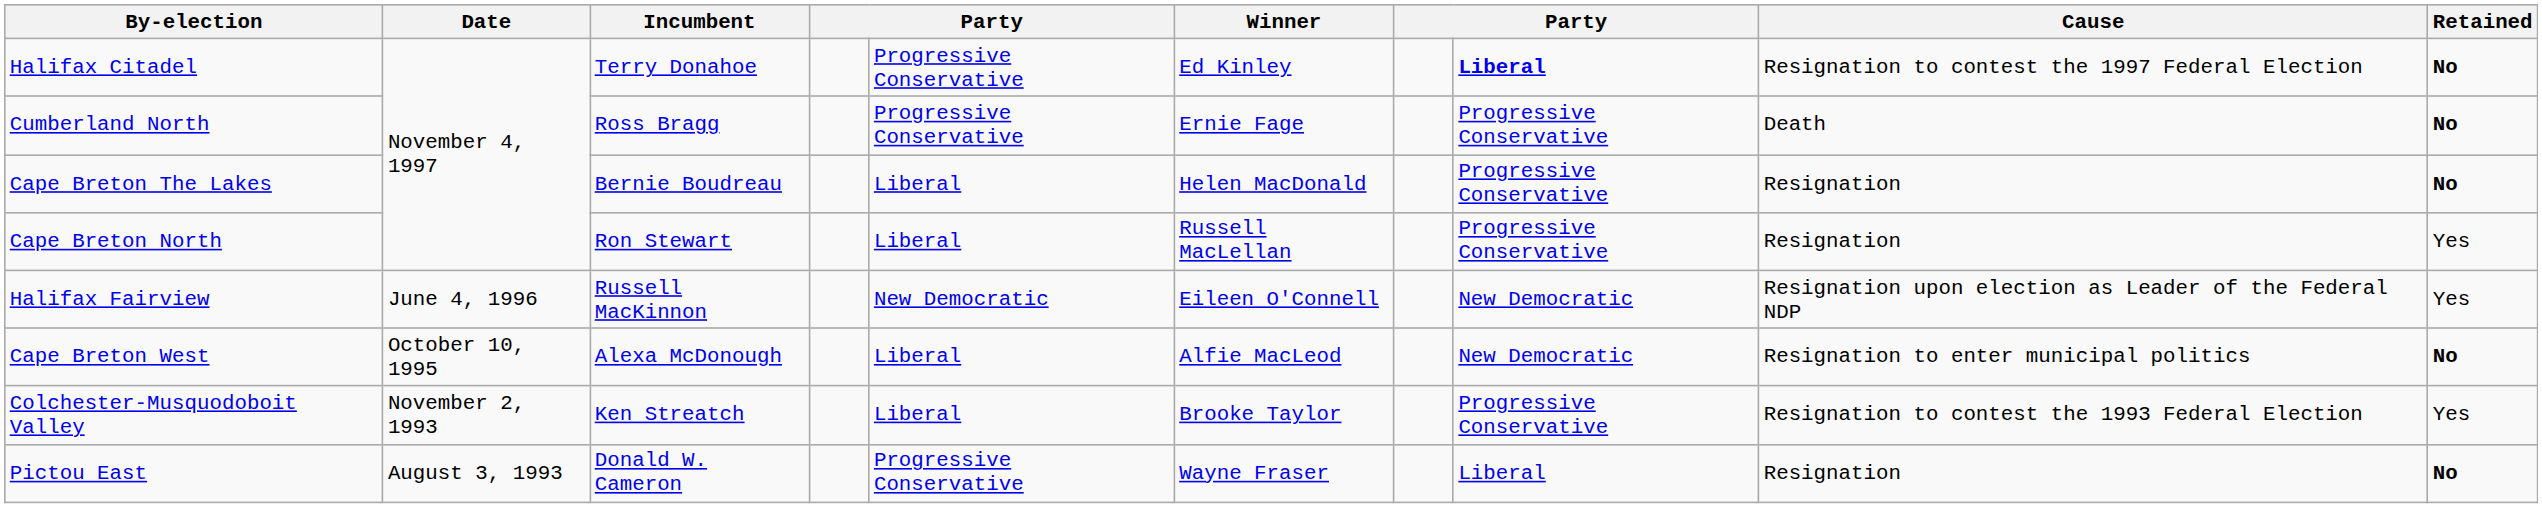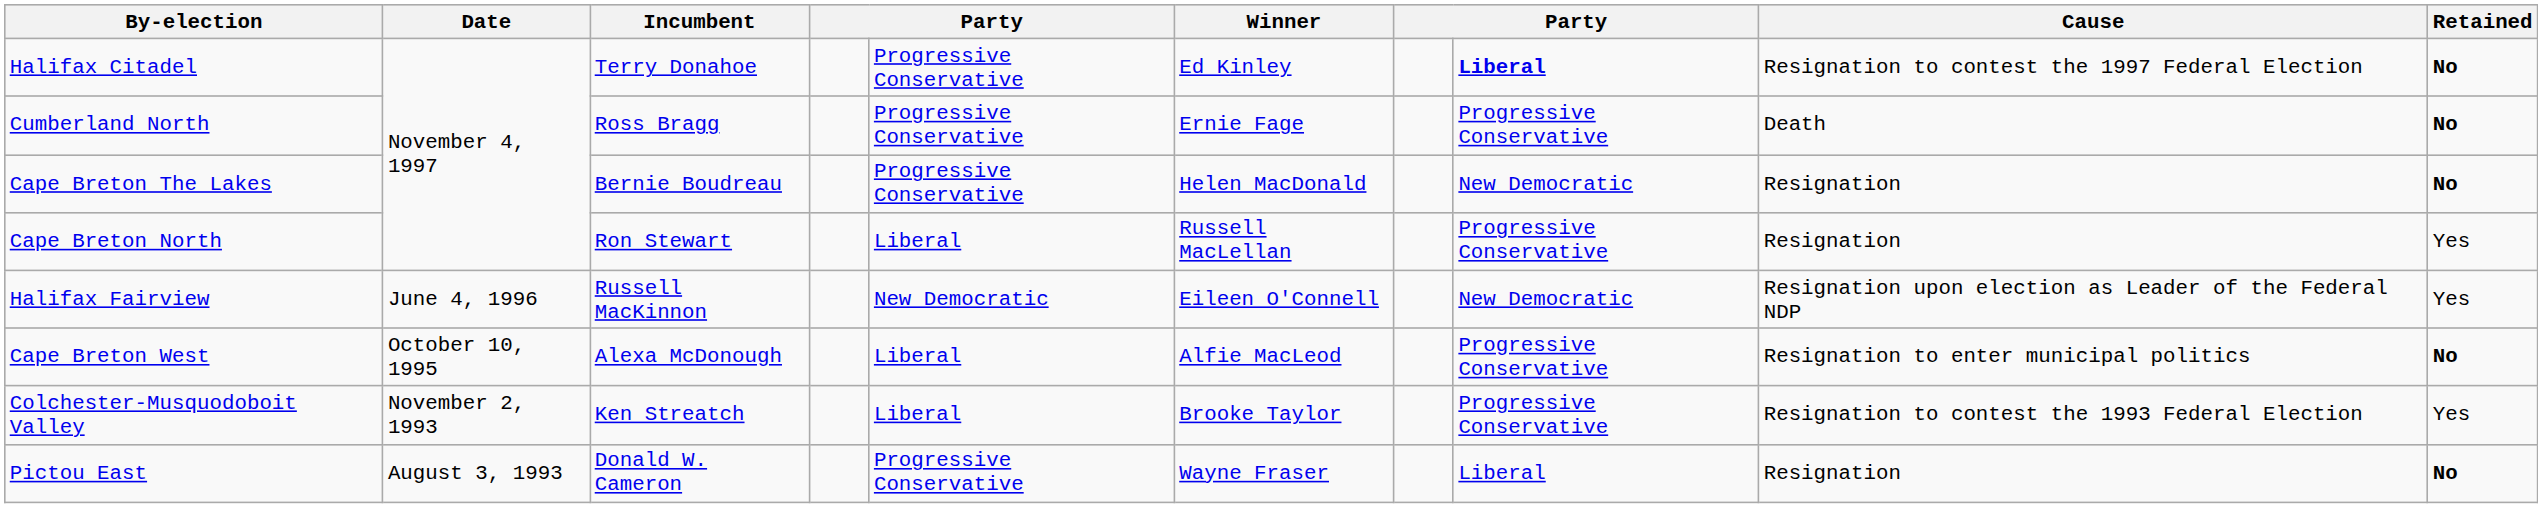Cape Breton The Lakes | column 5: Liberal -> Progressive Conservative
Cape Breton The Lakes | column 8: Progressive Conservative -> New Democratic
Cape Breton West | column 8: New Democratic -> Progressive Conservative
